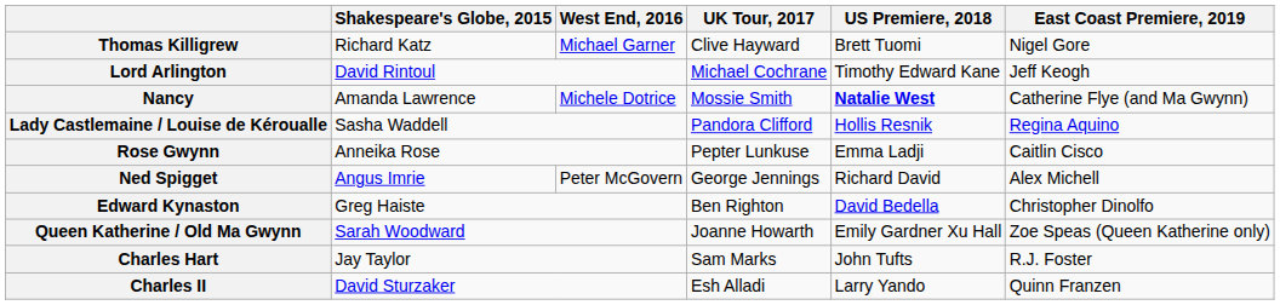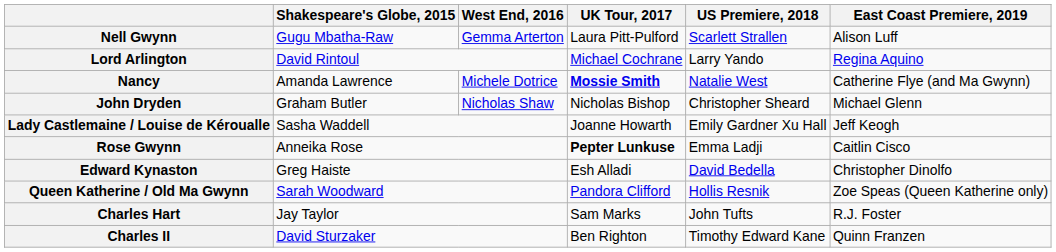+ row: Nell Gwynn | Gugu Mbatha-Raw | Gemma Arterton | Laura Pitt-Pulford | Scarlett Strallen | Alison Luff
- row: Thomas Killigrew | Richard Katz | Michael Garner | Clive Hayward | Brett Tuomi | Nigel Gore
Lord Arlington | US Premiere, 2018: Timothy Edward Kane -> Larry Yando
Lord Arlington | East Coast Premiere, 2019: Jeff Keogh -> Regina Aquino
Nancy | UK Tour, 2017: normal -> bold
Nancy | US Premiere, 2018: bold -> normal
+ row: John Dryden | Graham Butler | Nicholas Shaw | Nicholas Bishop | Christopher Sheard | Michael Glenn
Lady Castlemaine / Louise de Kéroualle | UK Tour, 2017: Pandora Clifford -> Joanne Howarth
Lady Castlemaine / Louise de Kéroualle | US Premiere, 2018: Hollis Resnik -> Emily Gardner Xu Hall
Lady Castlemaine / Louise de Kéroualle | East Coast Premiere, 2019: Regina Aquino -> Jeff Keogh
Rose Gwynn | UK Tour, 2017: normal -> bold
- row: Ned Spigget | Angus Imrie | Peter McGovern | George Jennings | Richard David | Alex Michell
Edward Kynaston | UK Tour, 2017: Ben Righton -> Esh Alladi
Queen Katherine / Old Ma Gwynn | UK Tour, 2017: Joanne Howarth -> Pandora Clifford
Queen Katherine / Old Ma Gwynn | US Premiere, 2018: Emily Gardner Xu Hall -> Hollis Resnik
Charles II | UK Tour, 2017: Esh Alladi -> Ben Righton
Charles II | US Premiere, 2018: Larry Yando -> Timothy Edward Kane
